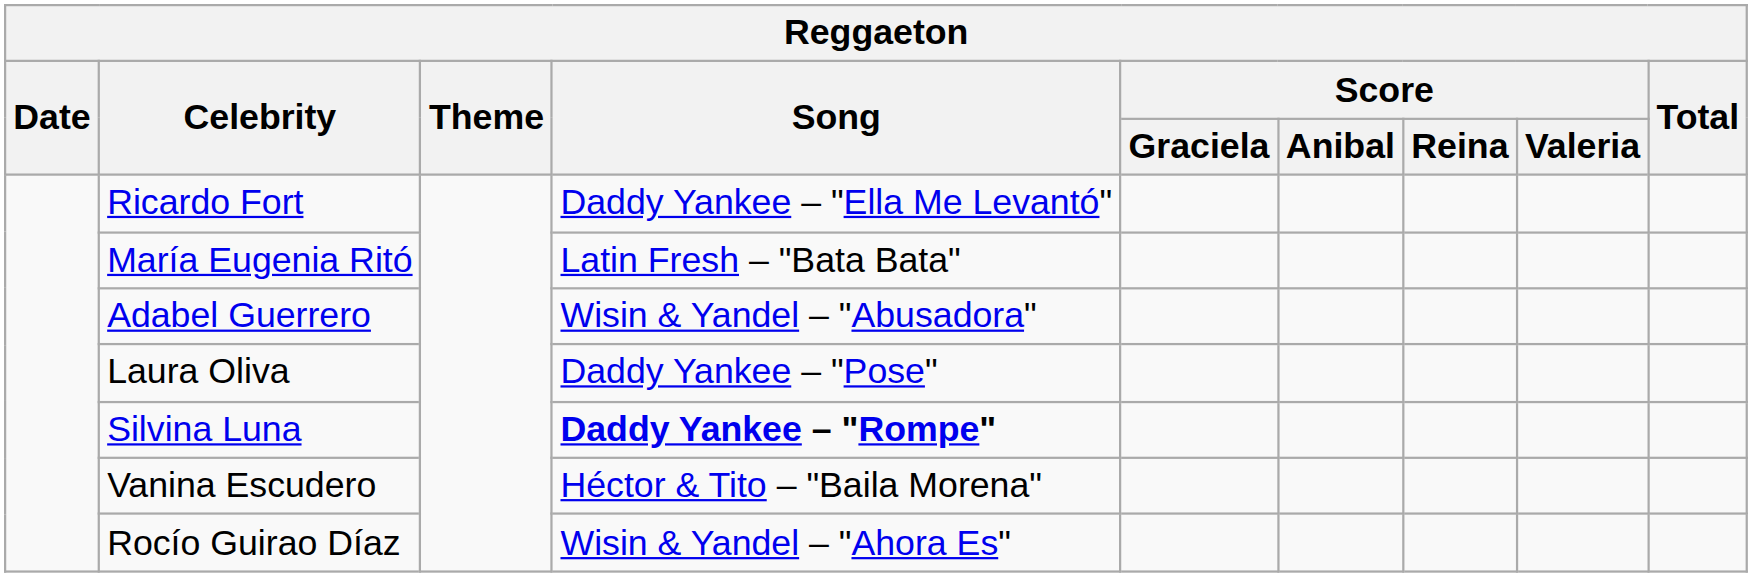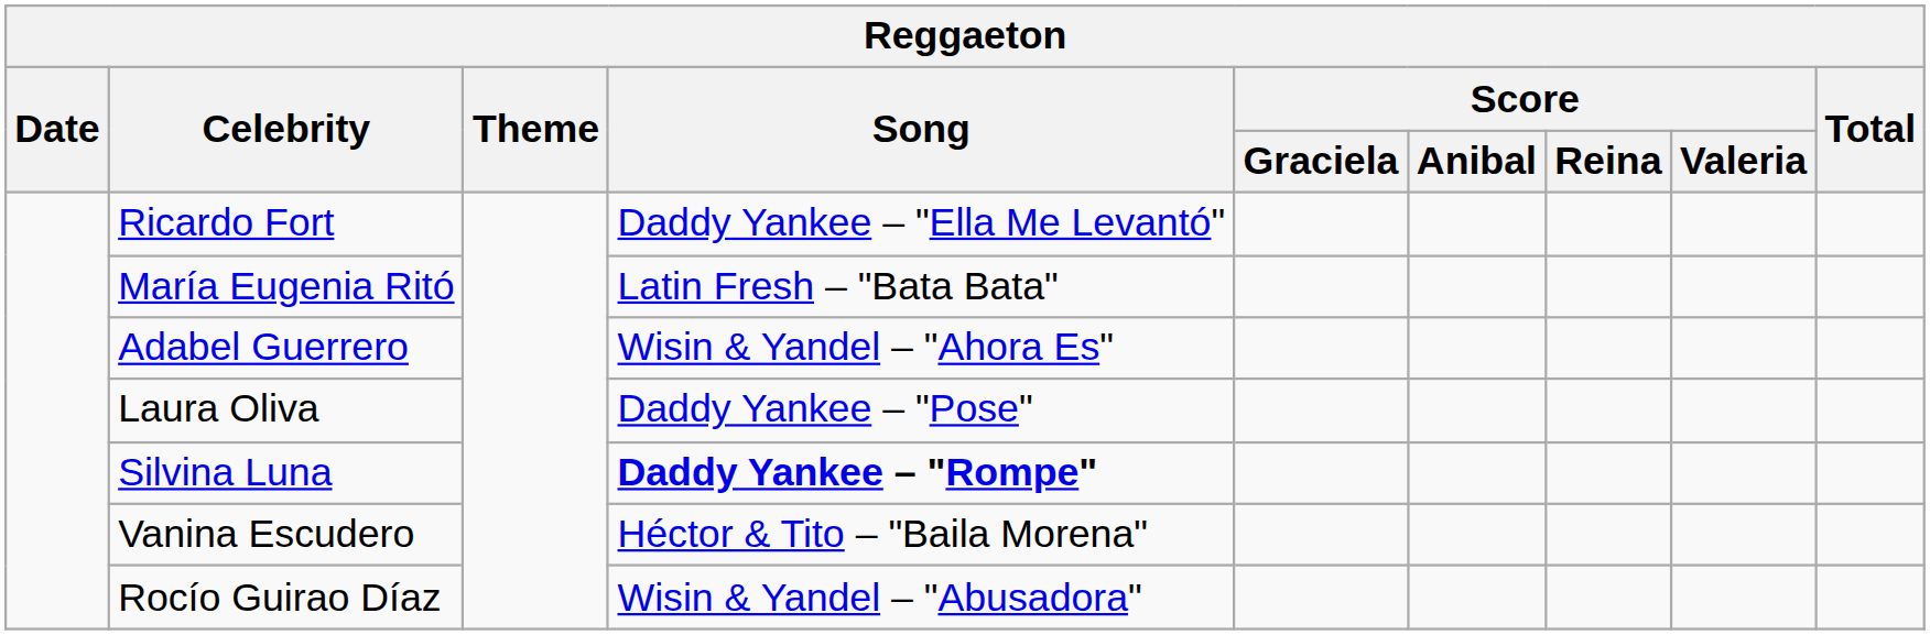Adabel Guerrero | Song: Wisin & Yandel – "Abusadora" -> Wisin & Yandel – "Ahora Es"
Rocío Guirao Díaz | Song: Wisin & Yandel – "Ahora Es" -> Wisin & Yandel – "Abusadora"
